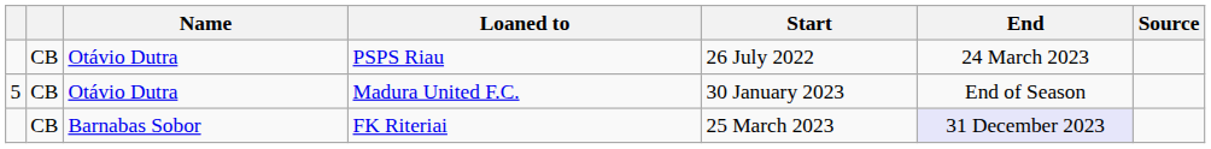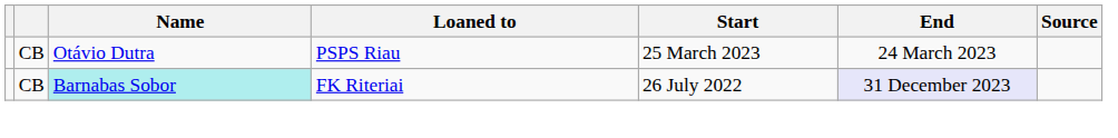PSPS Riau | Start: 26 July 2022 -> 25 March 2023
- row: 5 | CB | Otávio Dutra | Madura United F.C. | 30 January 2023 | End of Season
FK Riteriai | Name: no background -> paleturquoise background
FK Riteriai | Start: 25 March 2023 -> 26 July 2022
